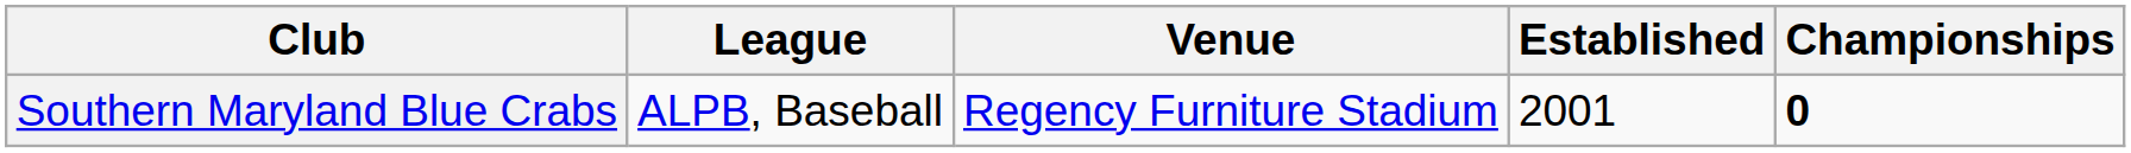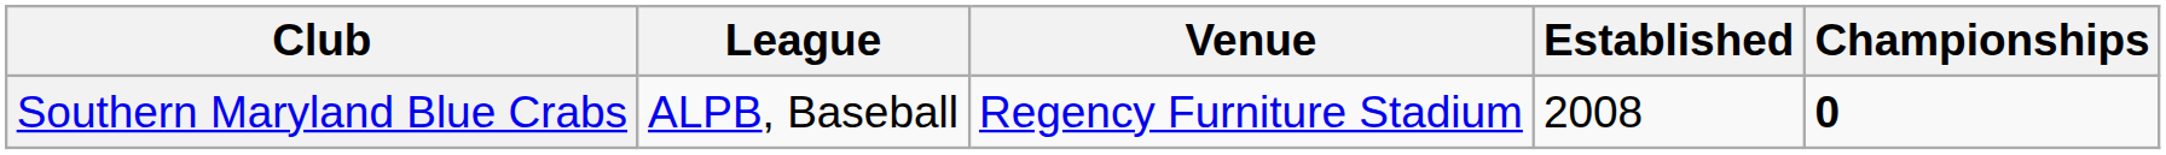Southern Maryland Blue Crabs | Established: 2001 -> 2008
